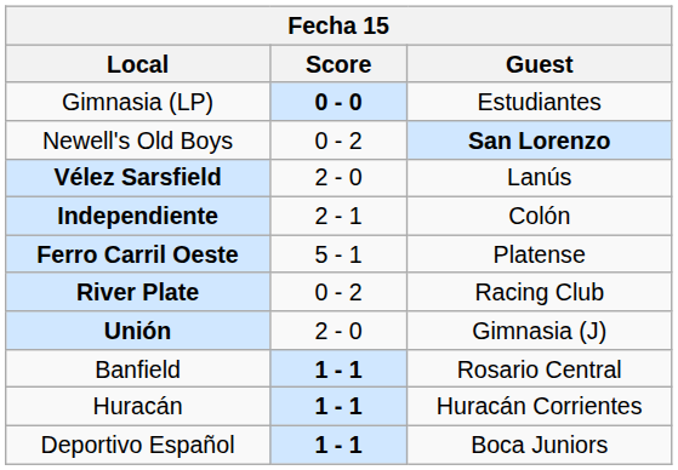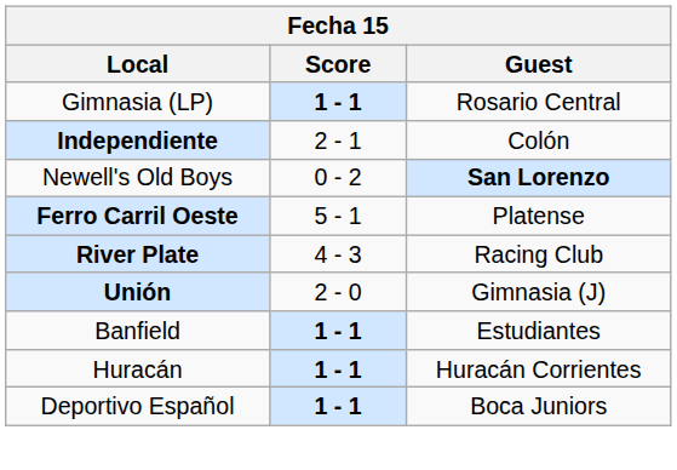Gimnasia (LP) | Score: 0 - 0 -> 1 - 1
Gimnasia (LP) | Guest: Estudiantes -> Rosario Central
rows swapped: Independiente <-> Newell's Old Boys
- row: Vélez Sarsfield | 2 - 0 | Lanús
River Plate | Score: 0 - 2 -> 4 - 3
Banfield | Guest: Rosario Central -> Estudiantes
